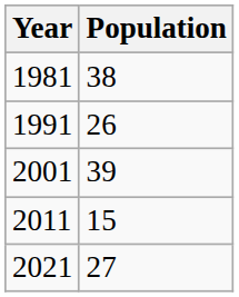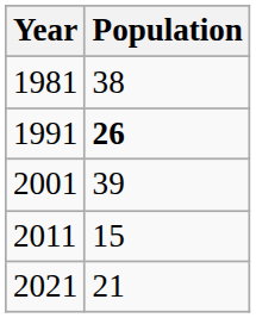1991 | Population: normal -> bold
2021 | Population: 27 -> 21
